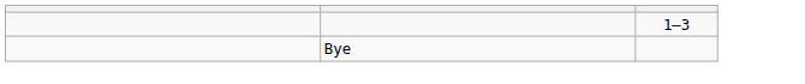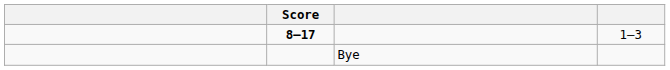+ column: Score | 8–17
